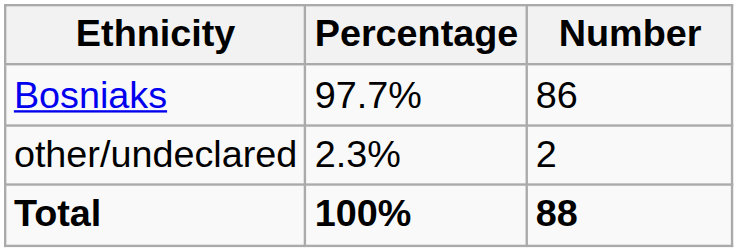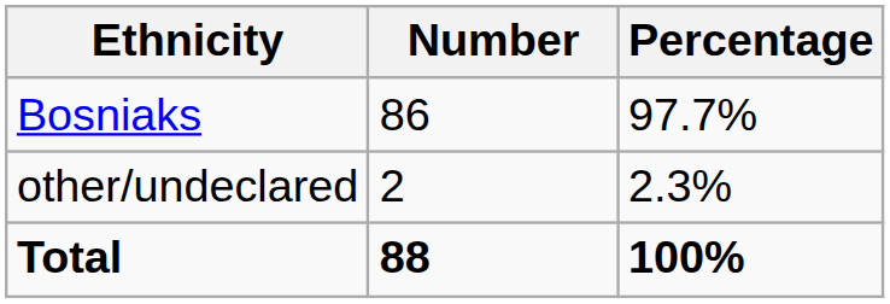columns swapped: Number <-> Percentage
